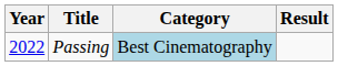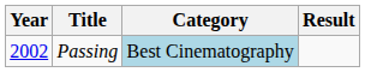Passing | Year: 2022 -> 2002
